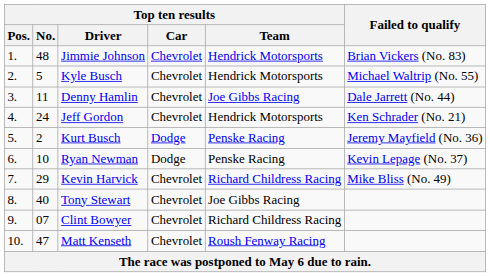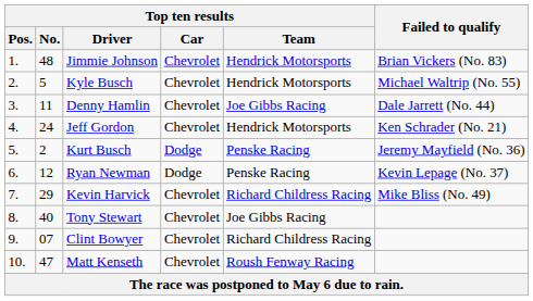Ryan Newman | Top ten results / No.: 10 -> 12
